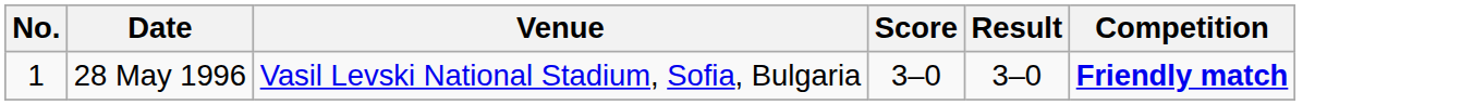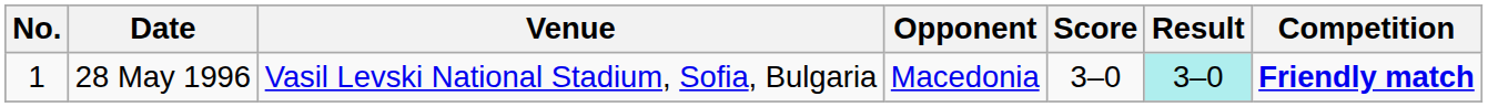+ column: Opponent | Macedonia
28 May 1996 | Result: no background -> paleturquoise background
